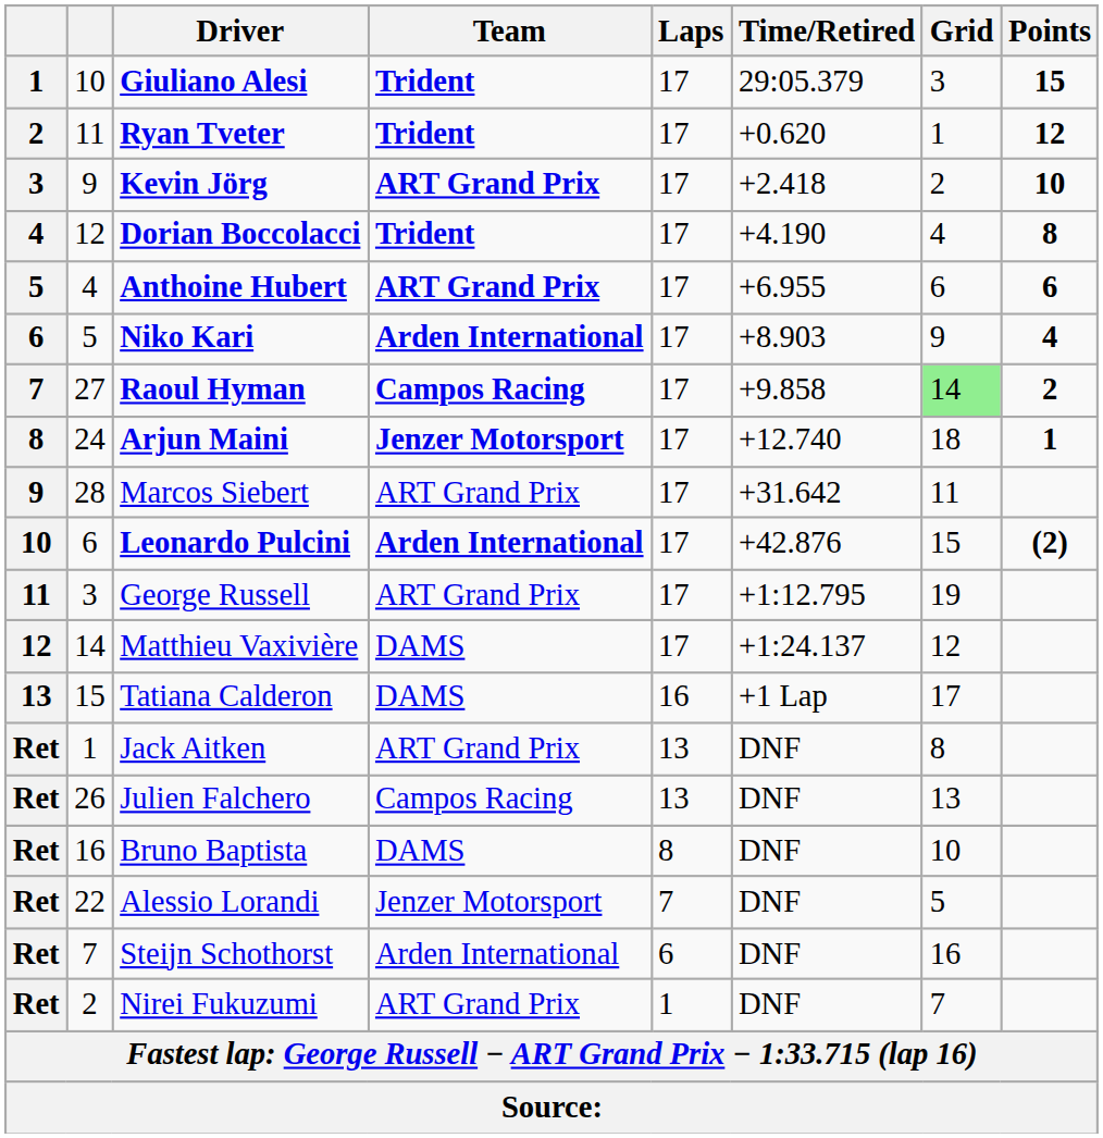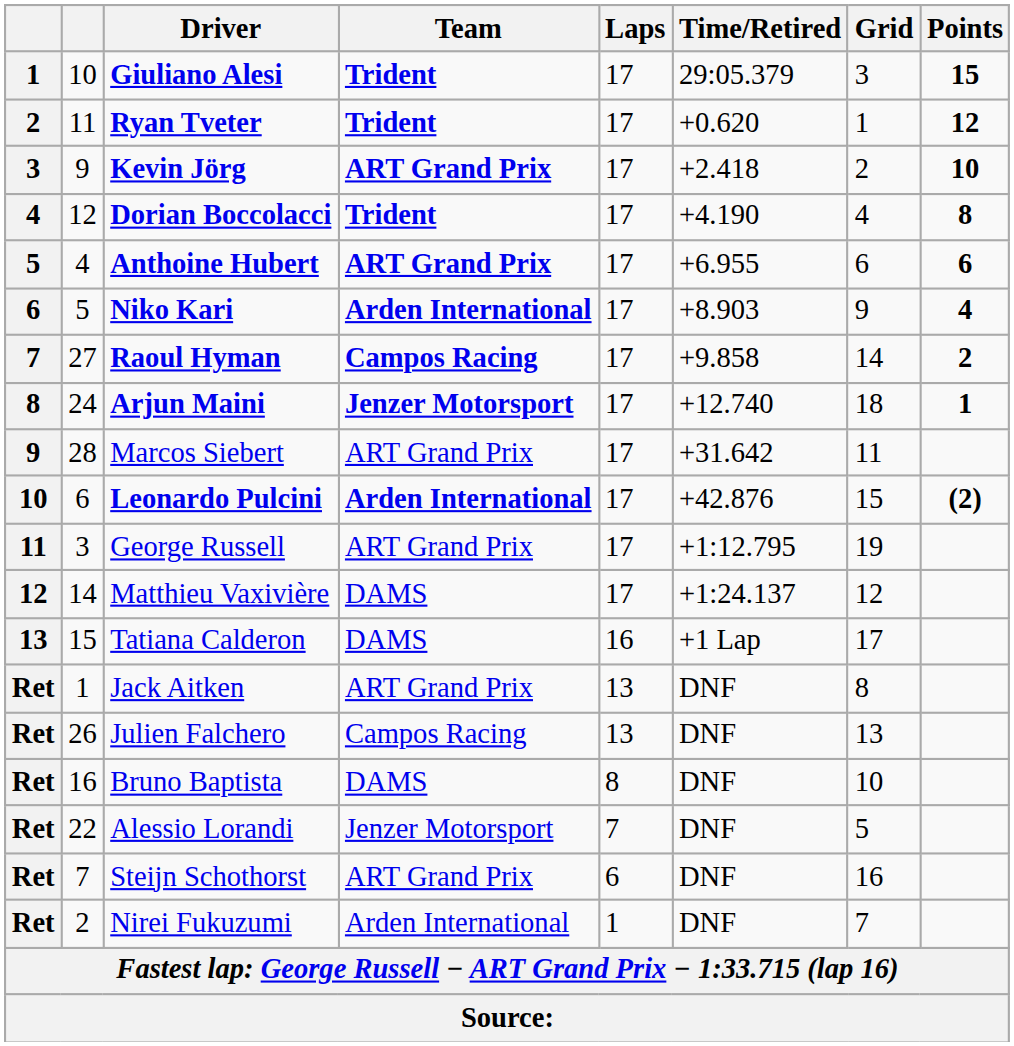Raoul Hyman | Grid: lightgreen background -> no background
Steijn Schothorst | Team: Arden International -> ART Grand Prix
Nirei Fukuzumi | Team: ART Grand Prix -> Arden International
